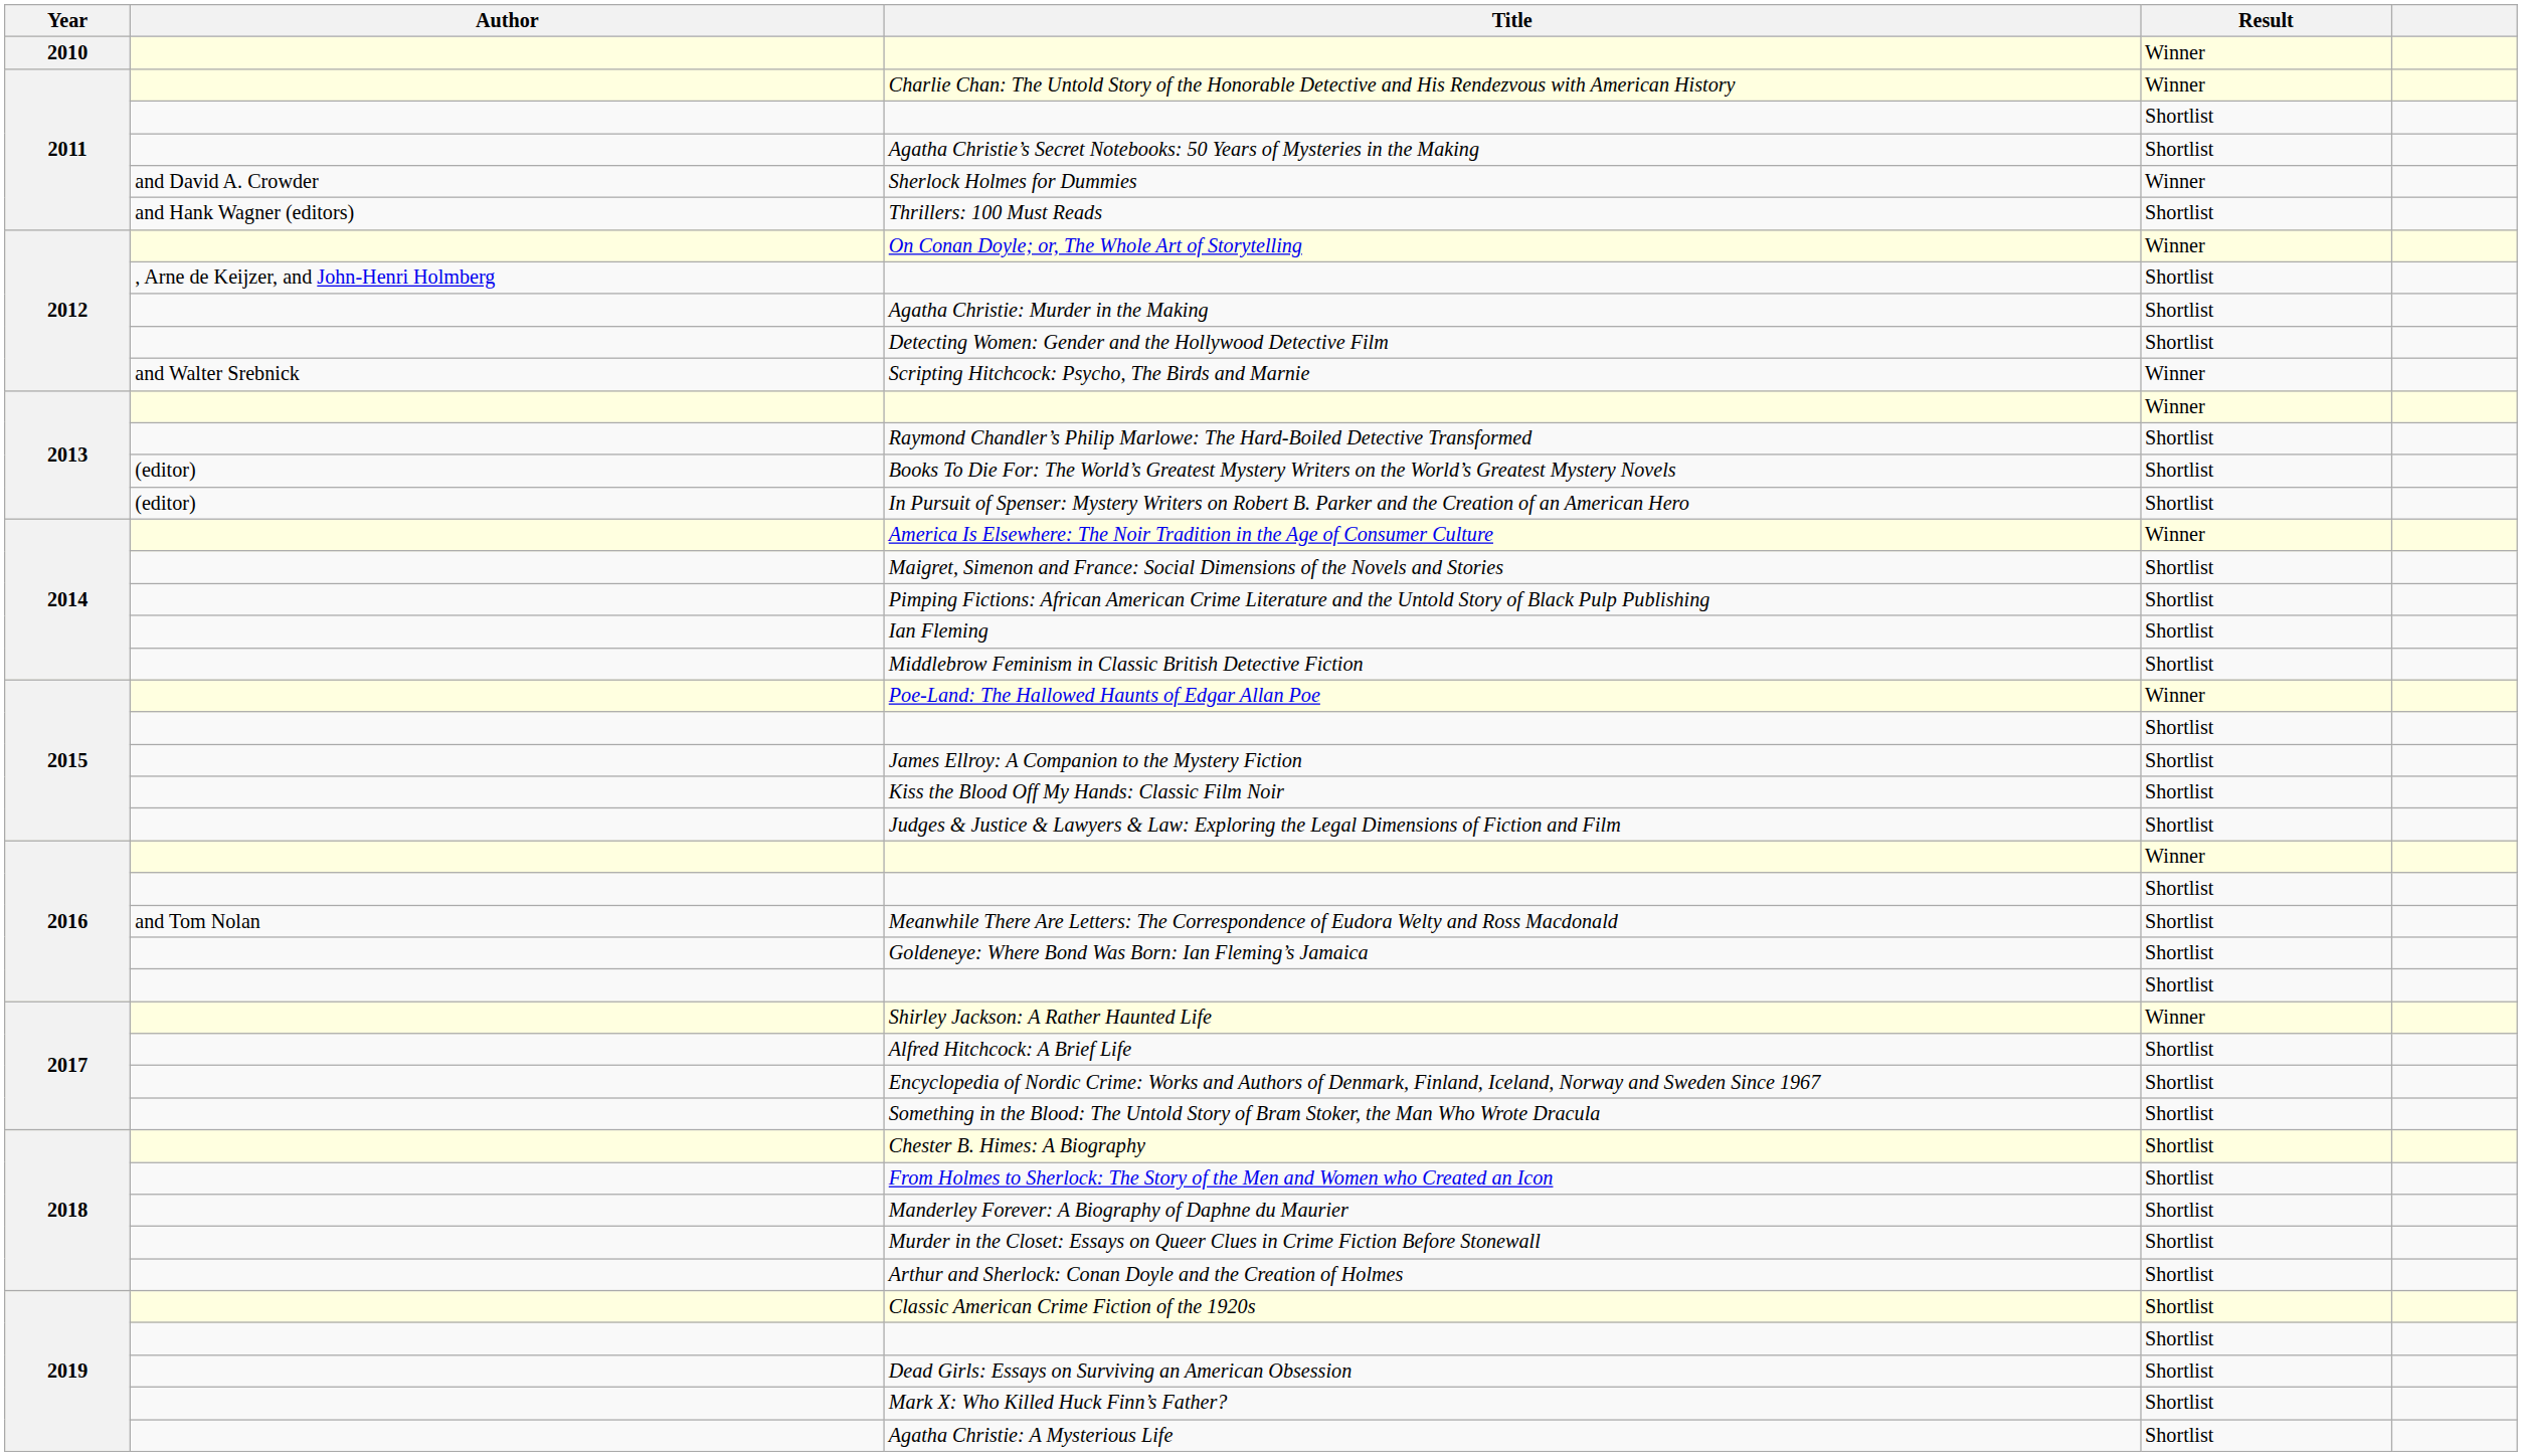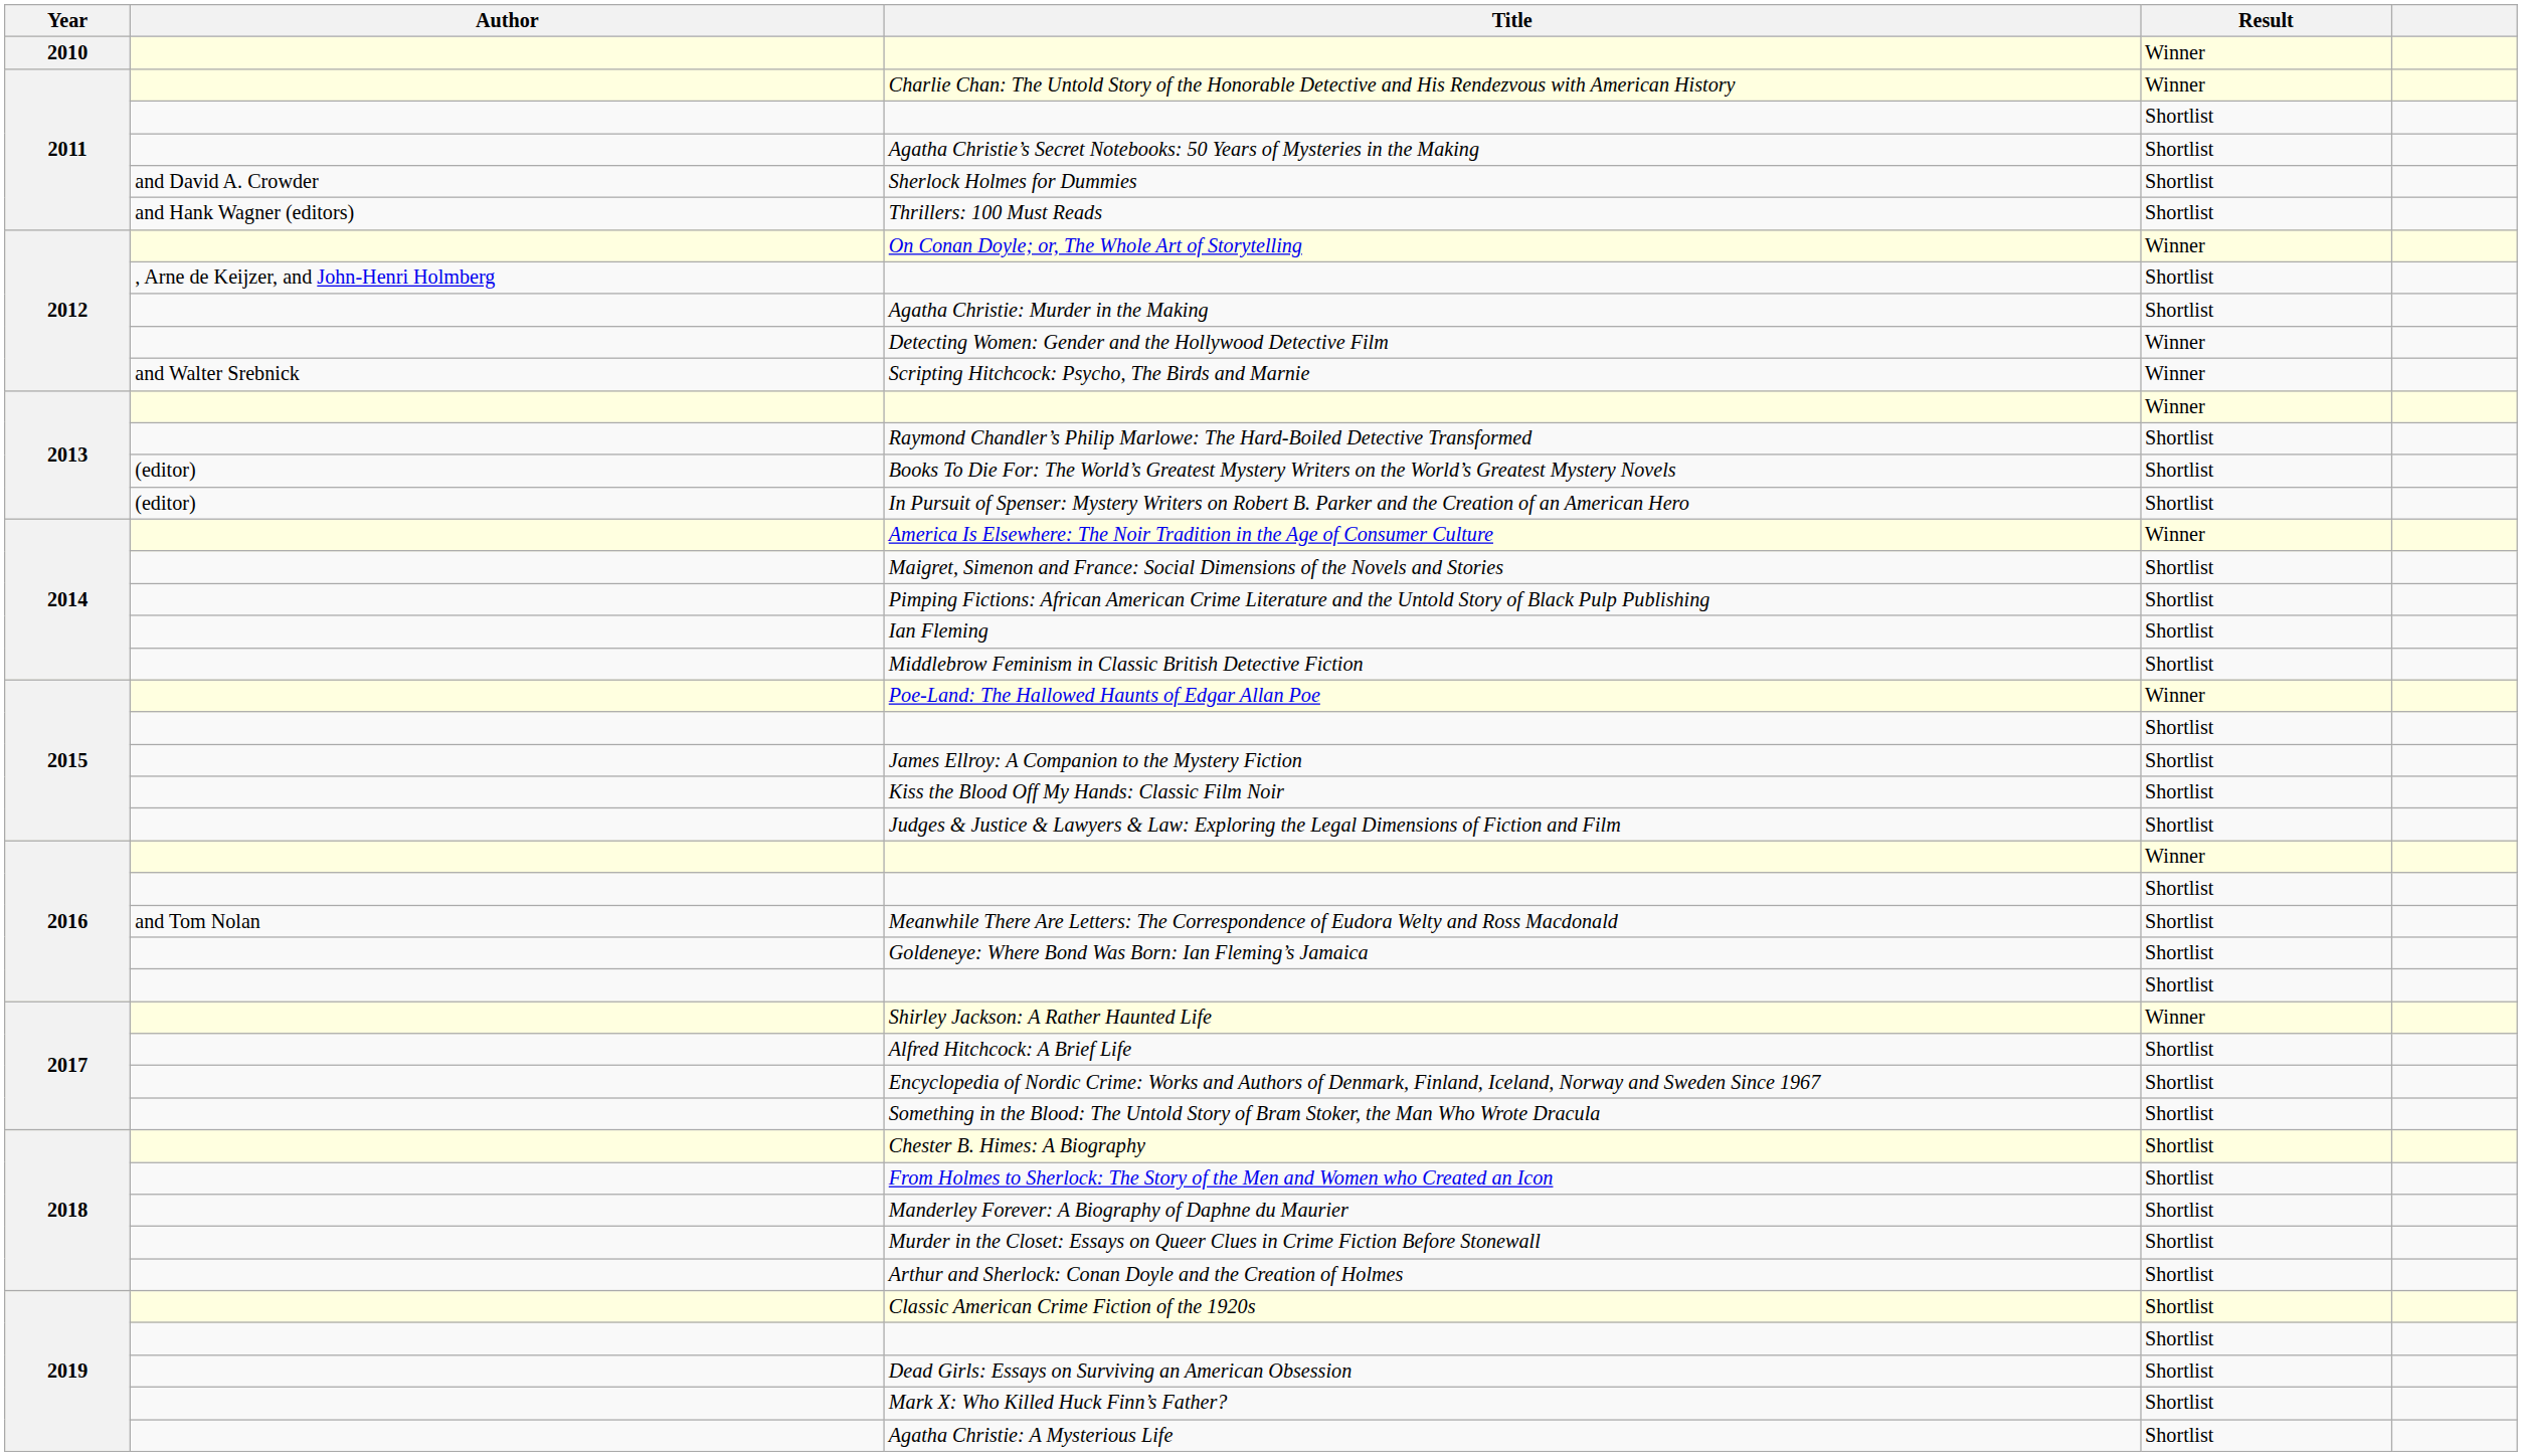Sherlock Holmes for Dummies | Result: Winner -> Shortlist
Detecting Women: Gender and the Hollywood Detective Film | Result: Shortlist -> Winner
